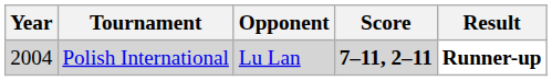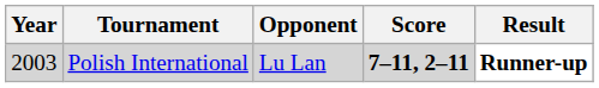Polish International | Year: 2004 -> 2003
